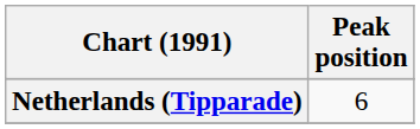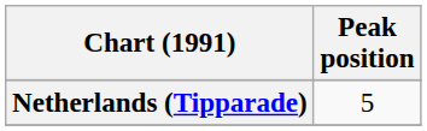Netherlands (Tipparade) | Peak position: 6 -> 5
